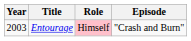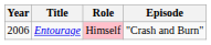Entourage | Year: 2003 -> 2006
